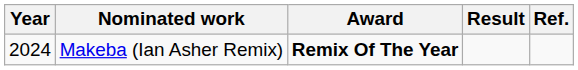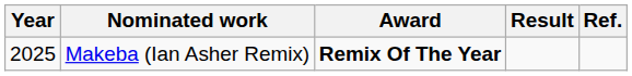Makeba (Ian Asher Remix) | Year: 2024 -> 2025
